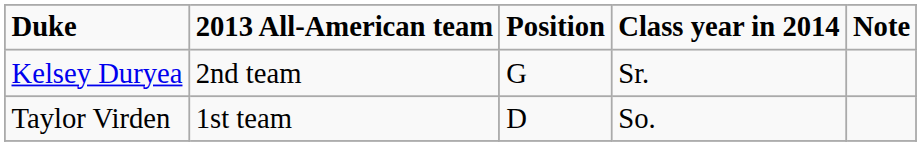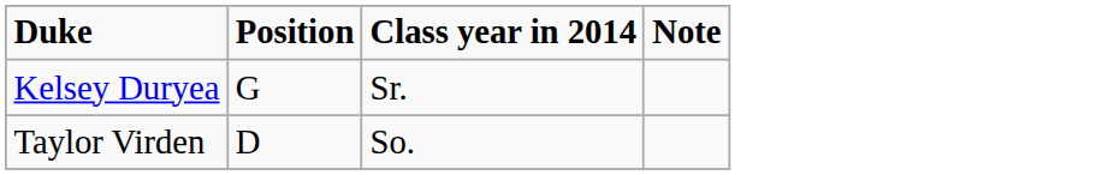- column: 2013 All-American team | 2nd team | 1st team
